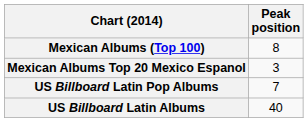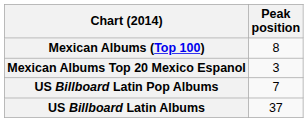US Billboard Latin Albums | Peak position: 40 -> 37
